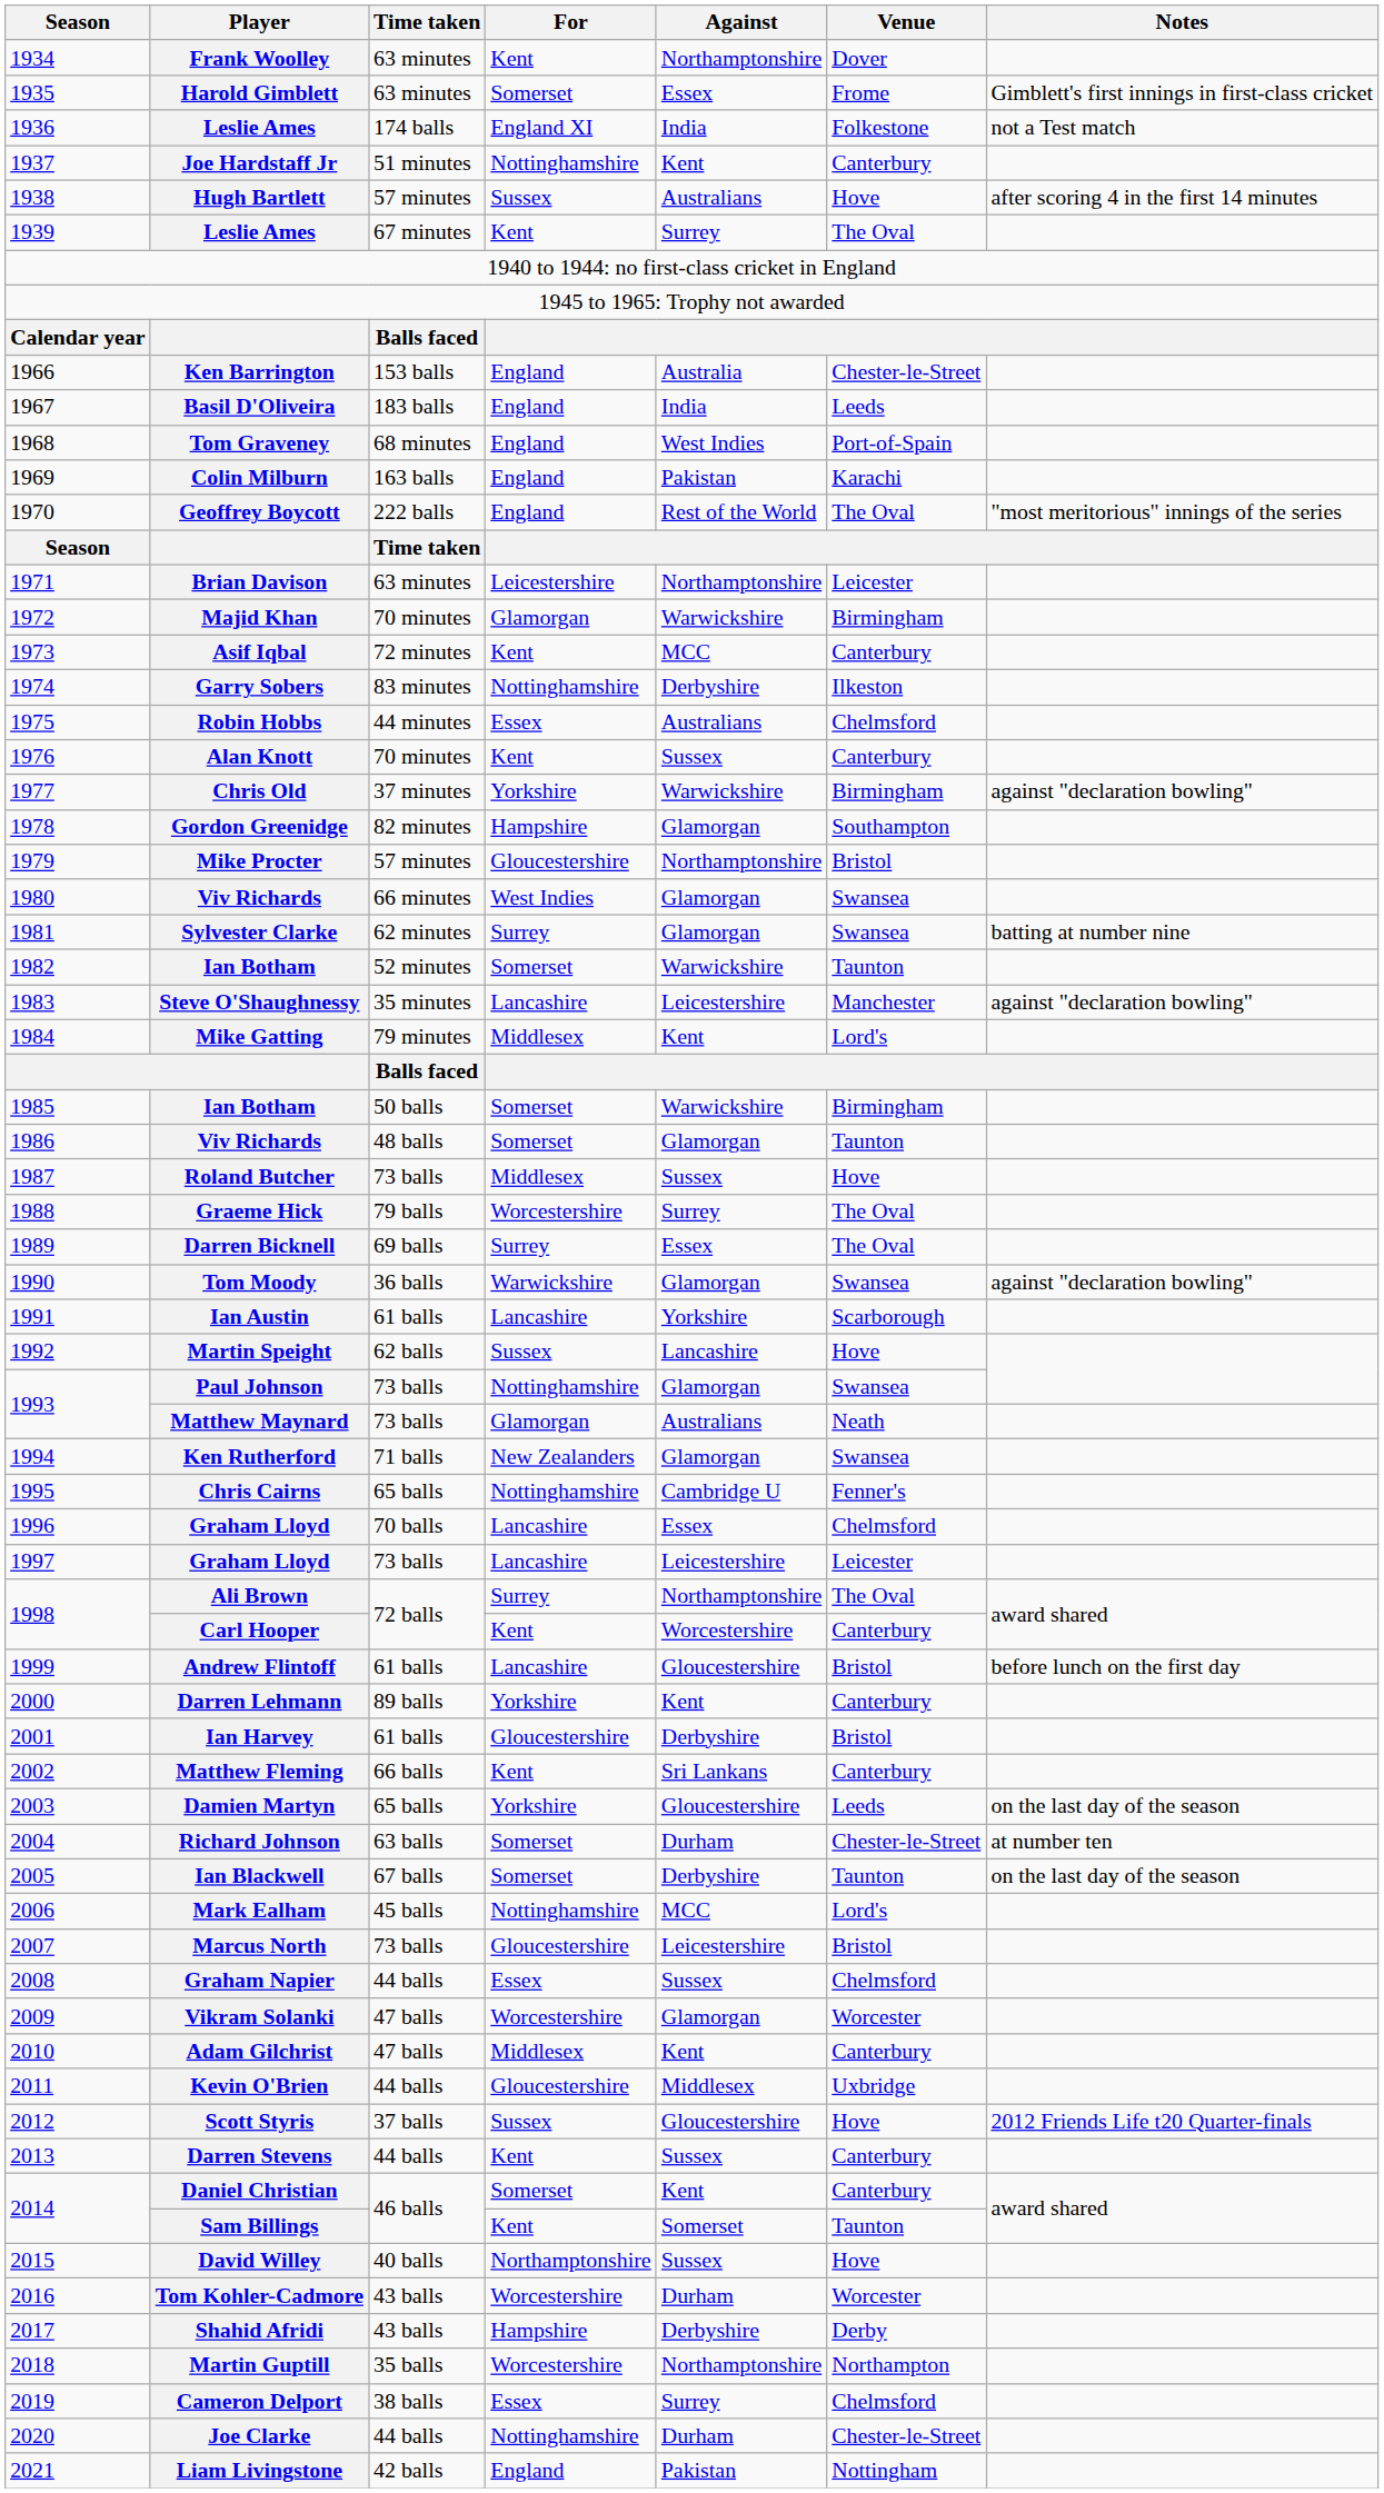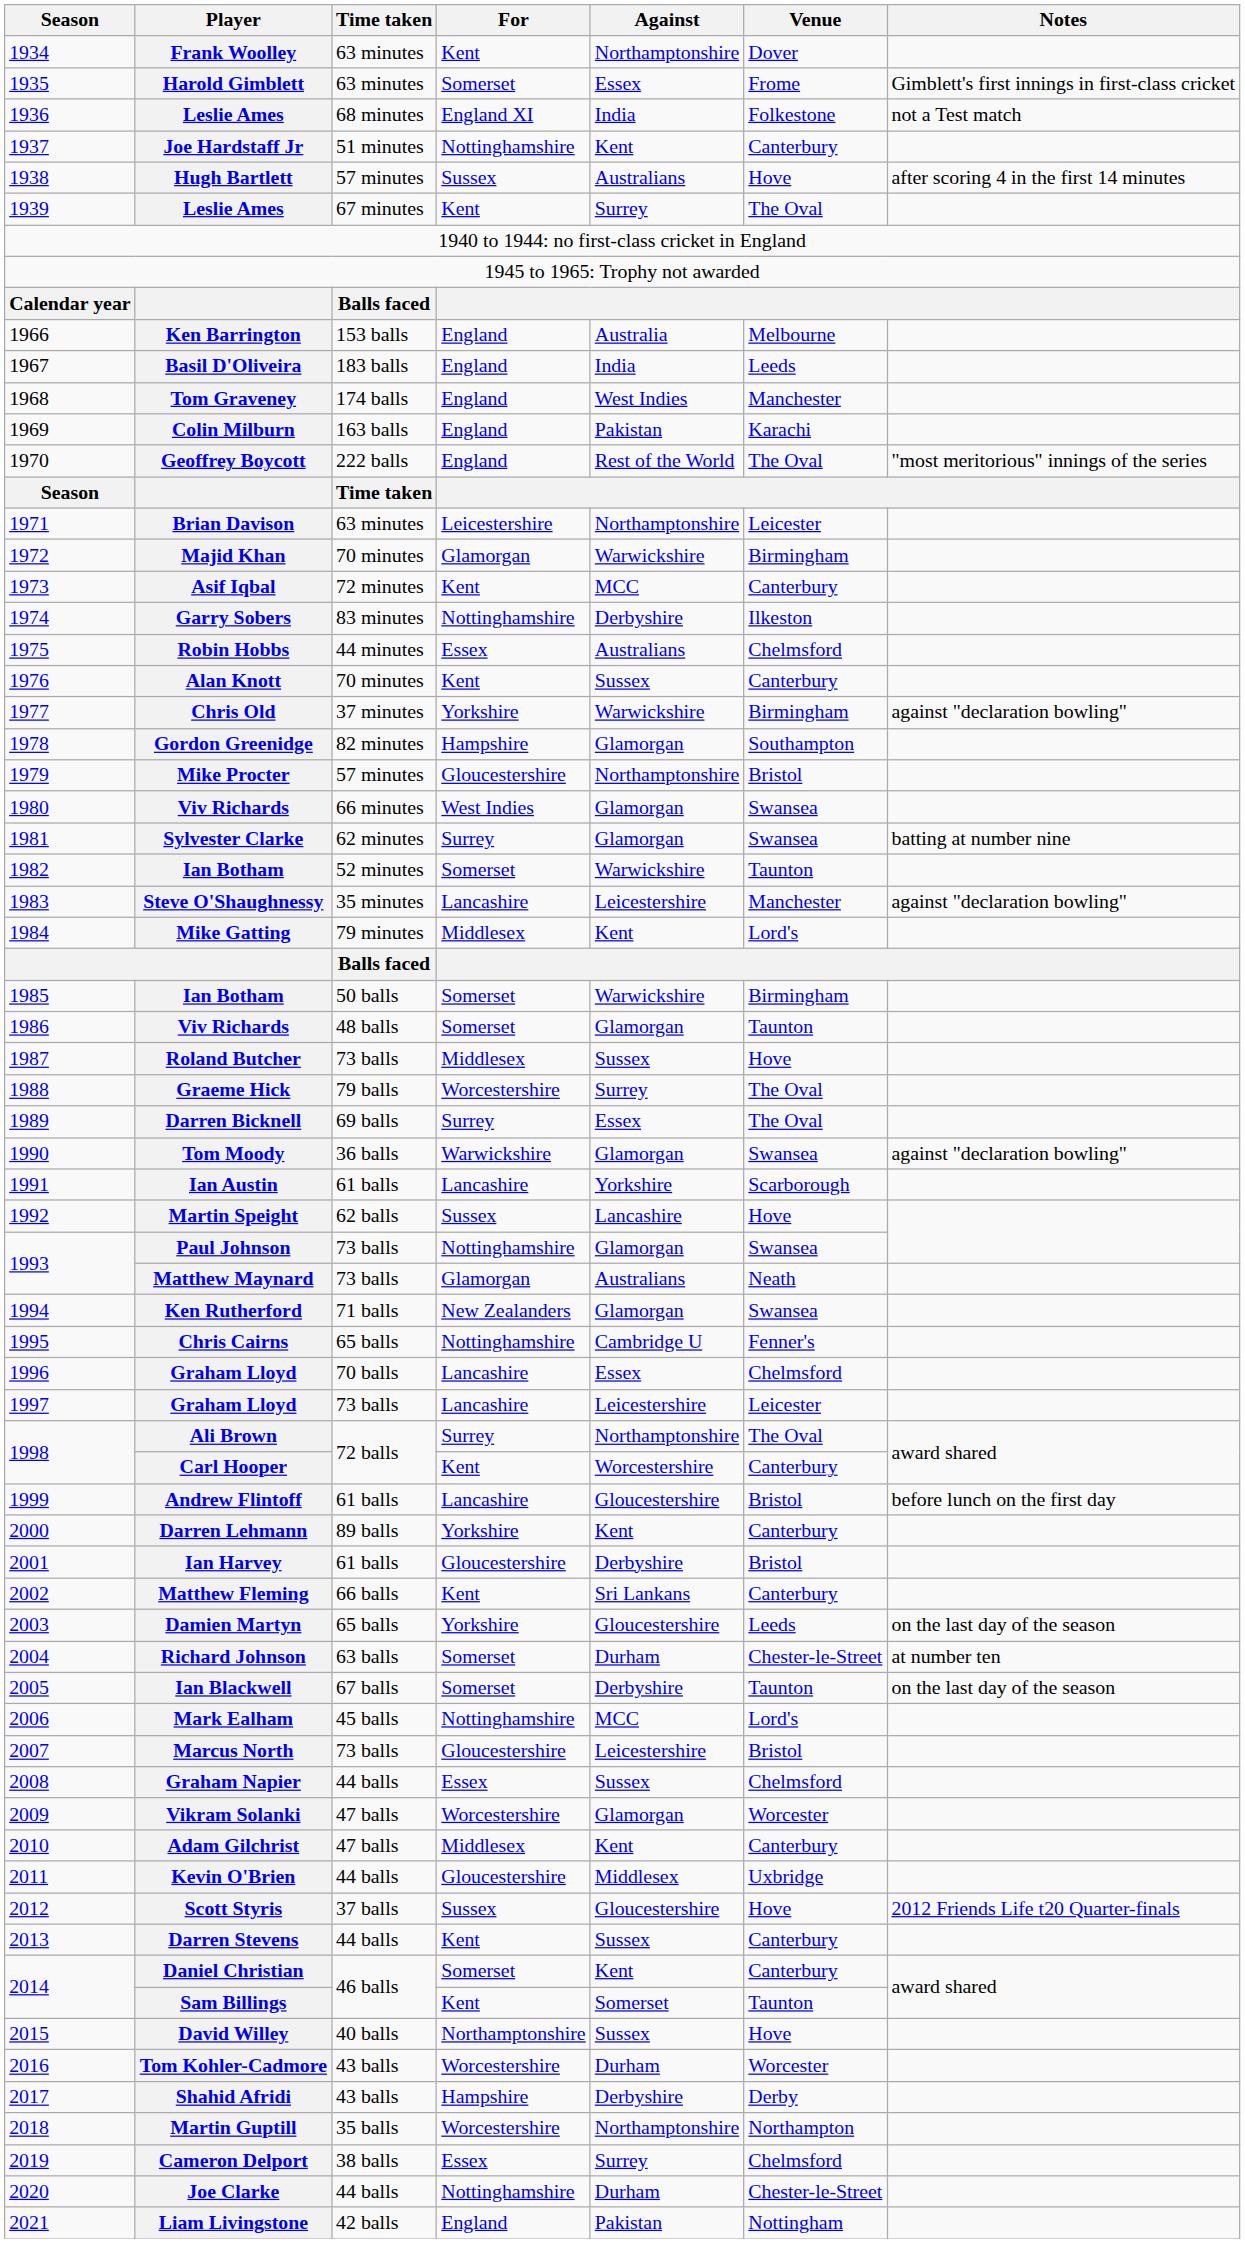1936 / Leslie Ames | Time taken: 174 balls -> 68 minutes
Ken Barrington | Venue: Chester-le-Street -> Melbourne
Tom Graveney | Time taken: 68 minutes -> 174 balls
Tom Graveney | Venue: Port-of-Spain -> Manchester
